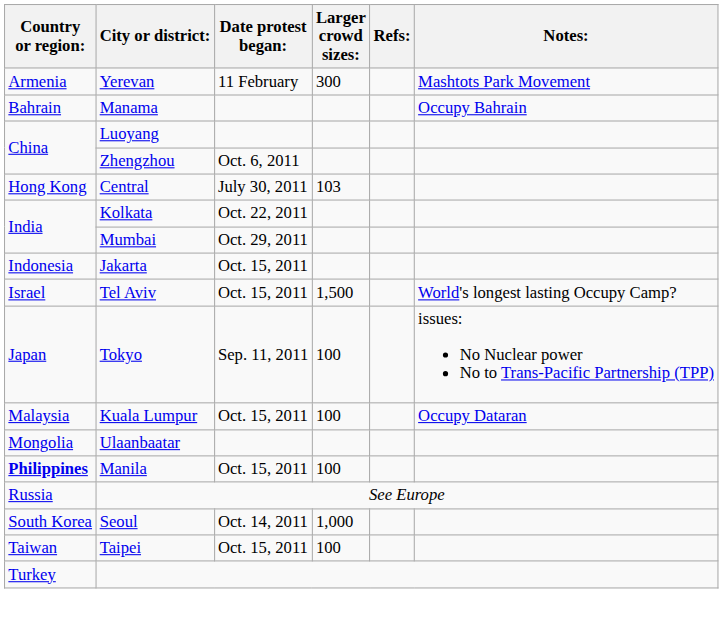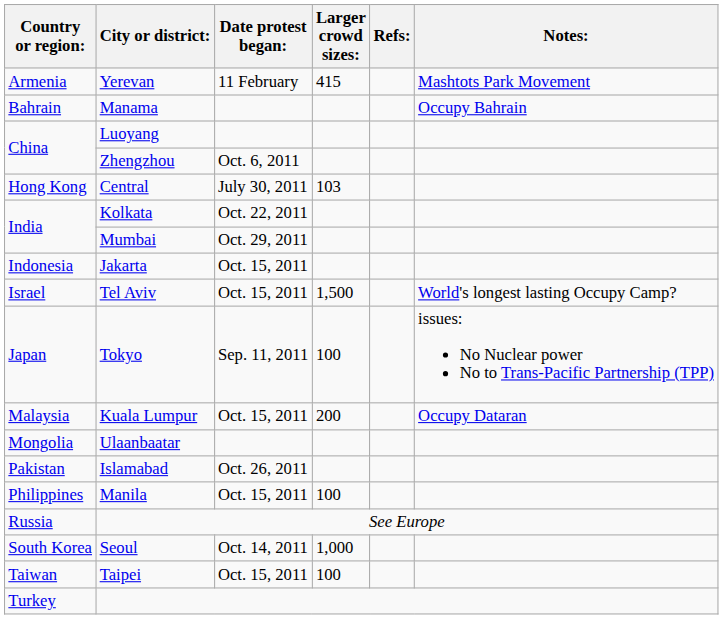Yerevan | Larger crowd sizes:: 300 -> 415
Kuala Lumpur | Larger crowd sizes:: 100 -> 200
+ row: Pakistan | Islamabad | Oct. 26, 2011
Manila | Country or region:: bold -> normal
